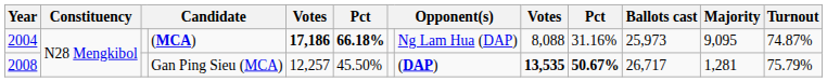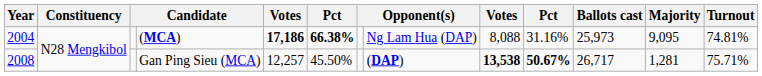(MCA) | column 6: 66.18% -> 66.38%
(MCA) | Turnout: 74.87% -> 74.81%
Gan Ping Sieu (MCA) | column 9: 13,535 -> 13,538
Gan Ping Sieu (MCA) | Turnout: 75.79% -> 75.71%
